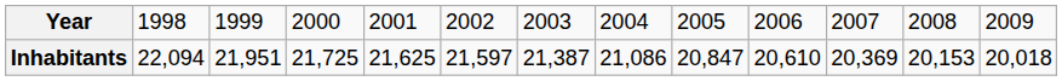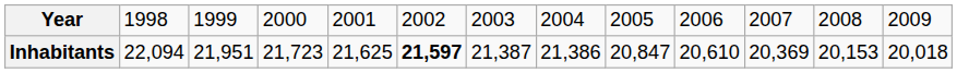Inhabitants | column 4: 21,725 -> 21,723
Inhabitants | column 6: normal -> bold
Inhabitants | column 8: 21,086 -> 21,386
